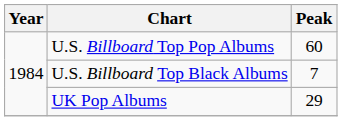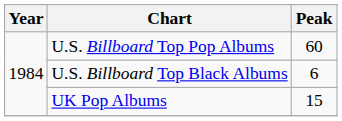U.S. Billboard Top Black Albums | Peak: 7 -> 6
UK Pop Albums | Peak: 29 -> 15
